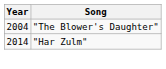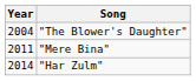+ row: 2011 | "Mere Bina"
